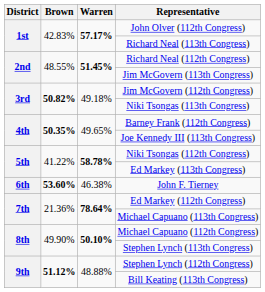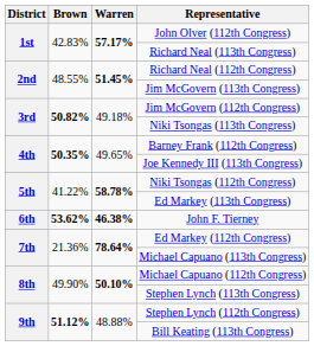John F. Tierney | Brown: 53.60% -> 53.62%
John F. Tierney | Warren: normal -> bold
